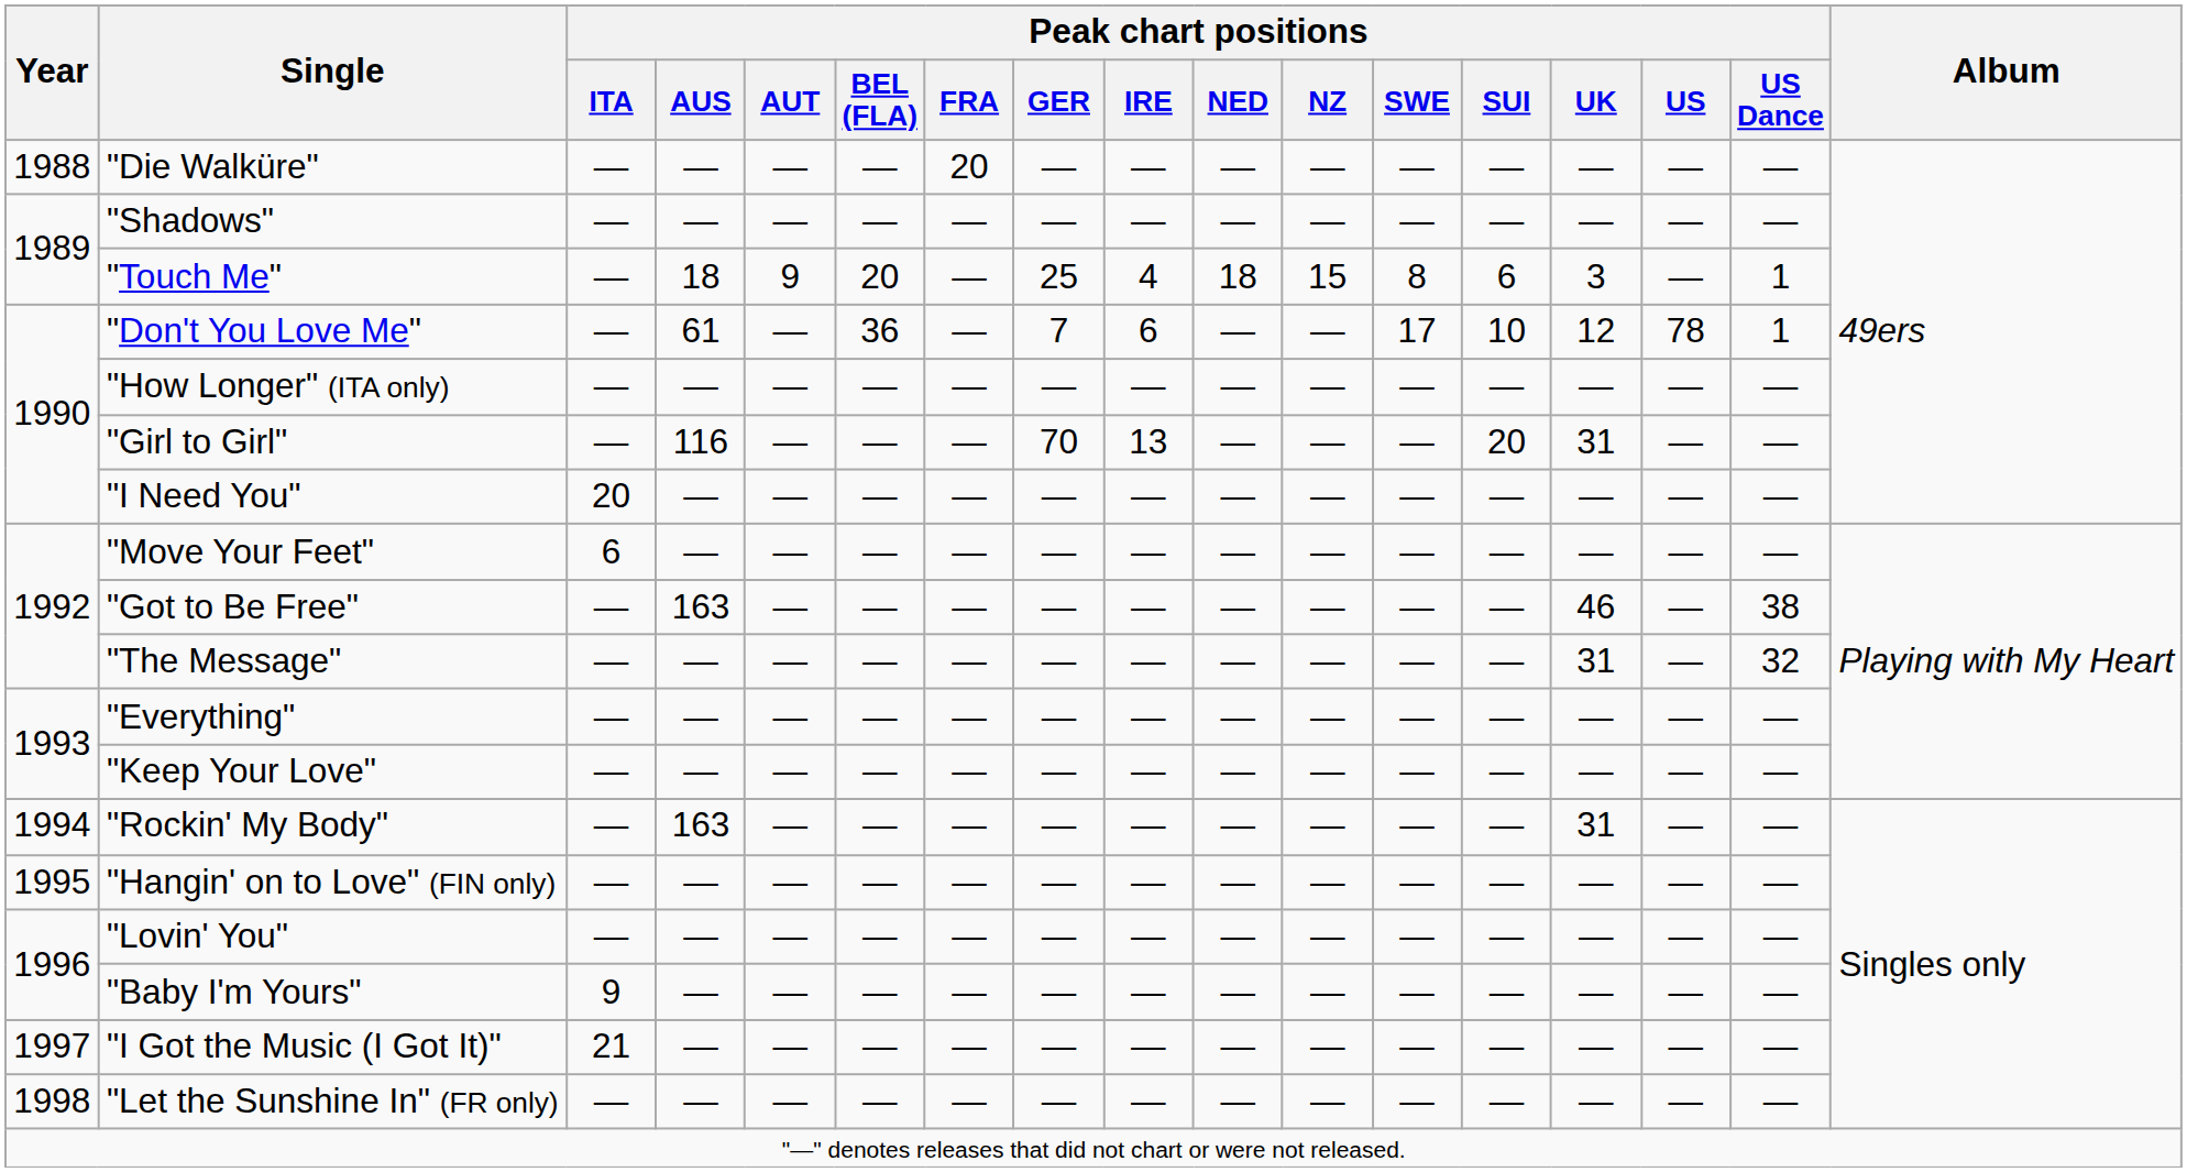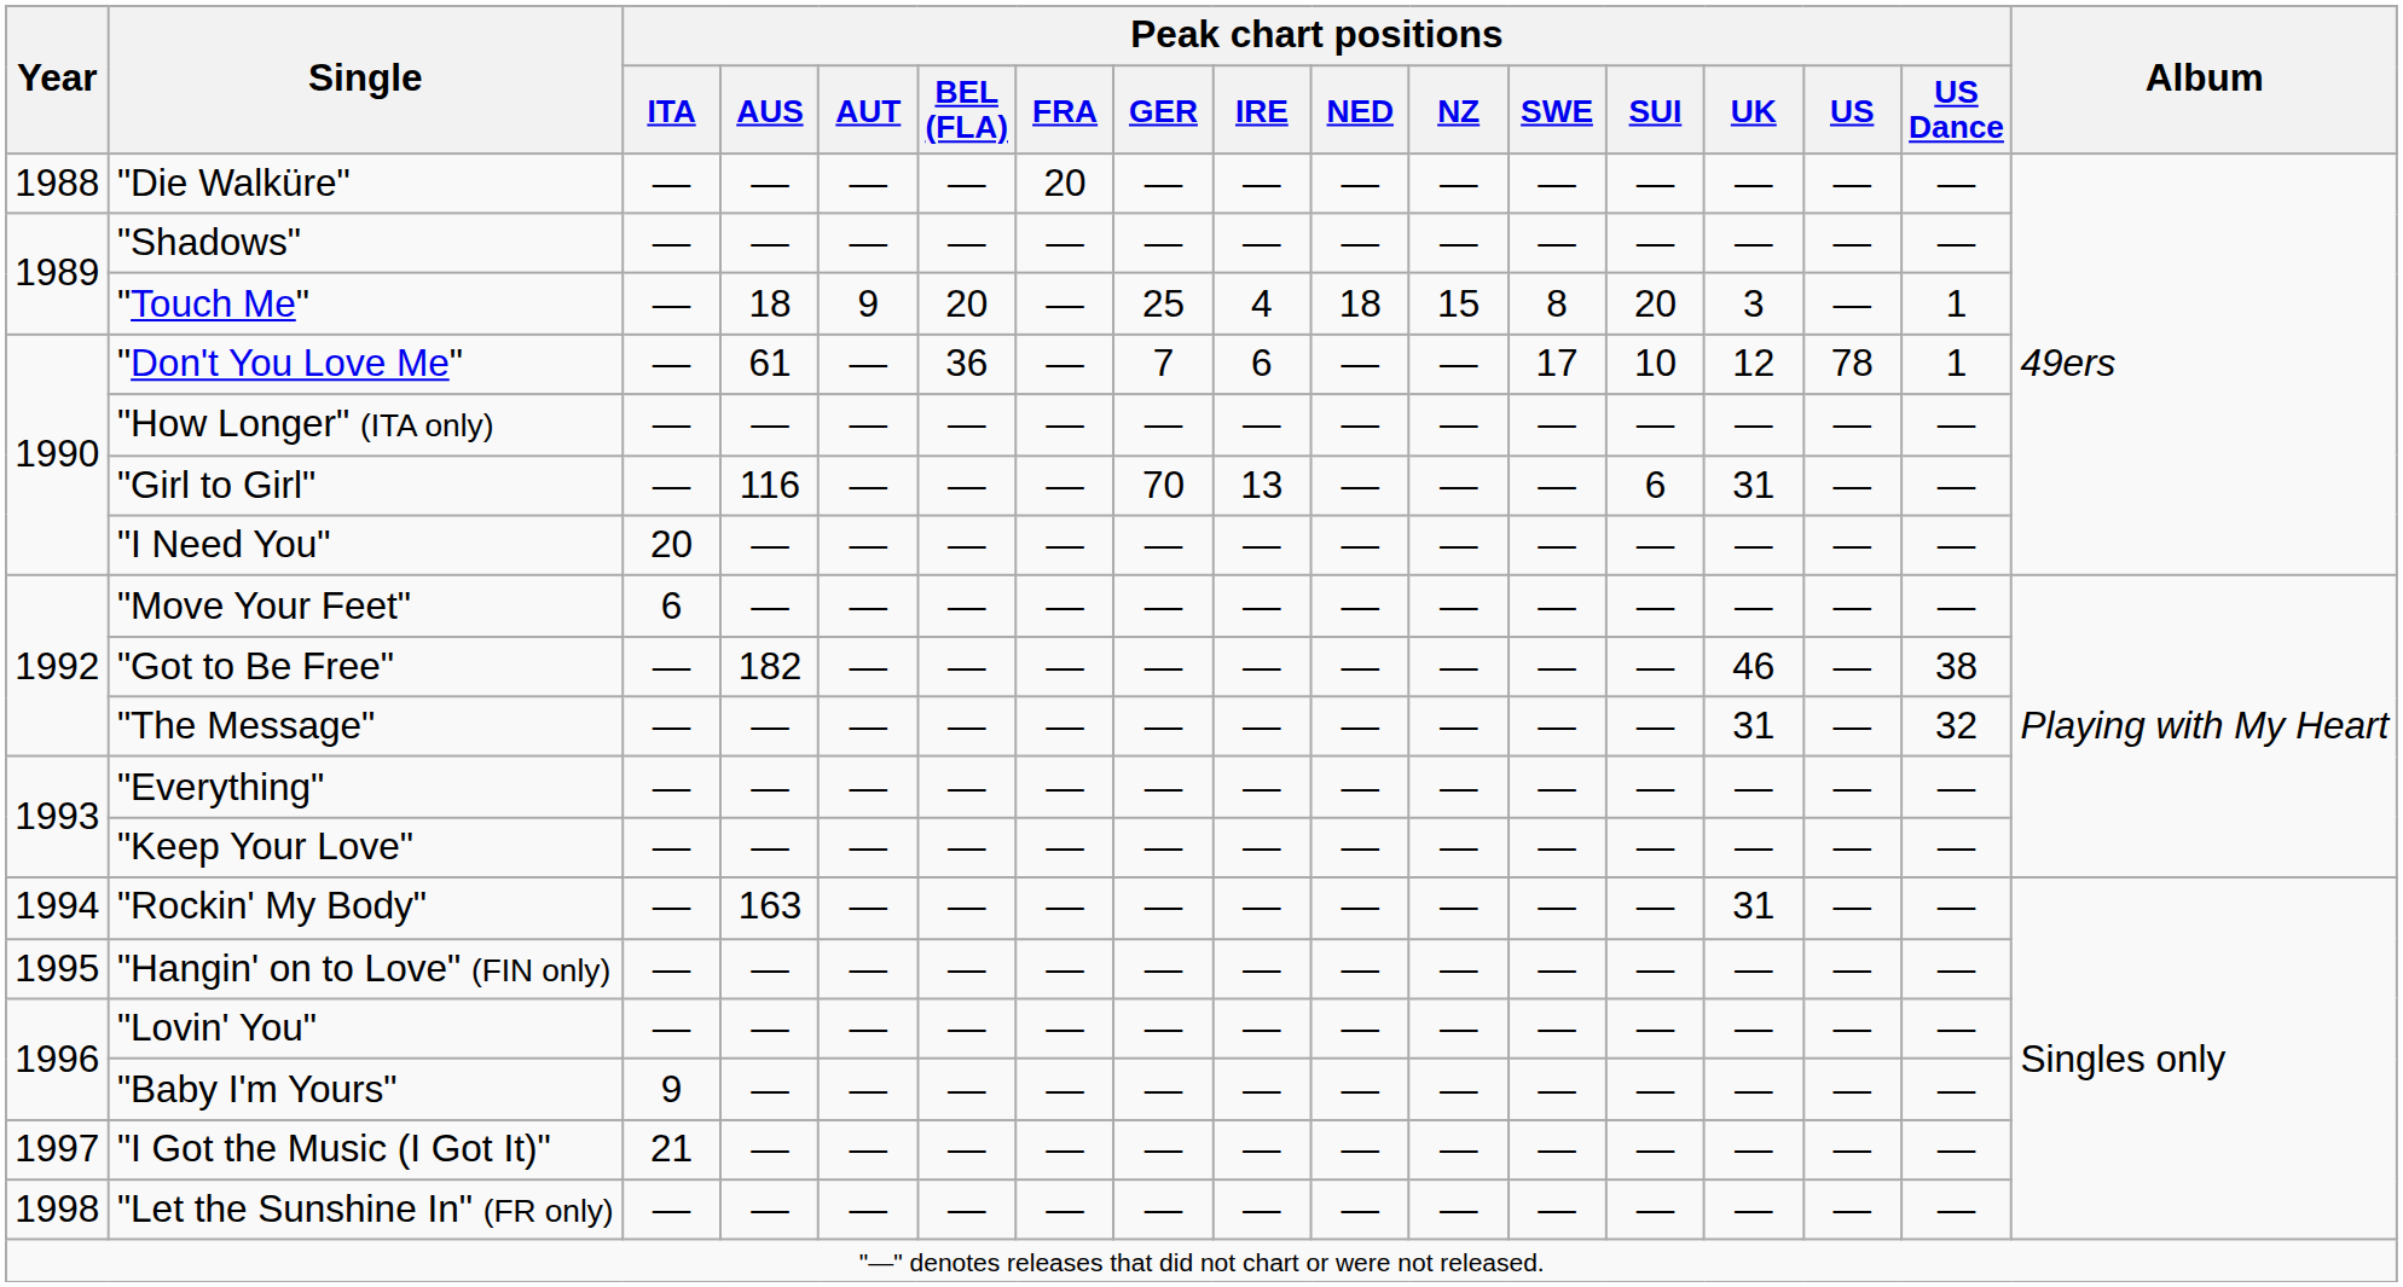"Touch Me" | Peak chart positions / SUI: 6 -> 20
"Girl to Girl" | Peak chart positions / SUI: 20 -> 6
"Got to Be Free" | Peak chart positions / AUS: 163 -> 182
